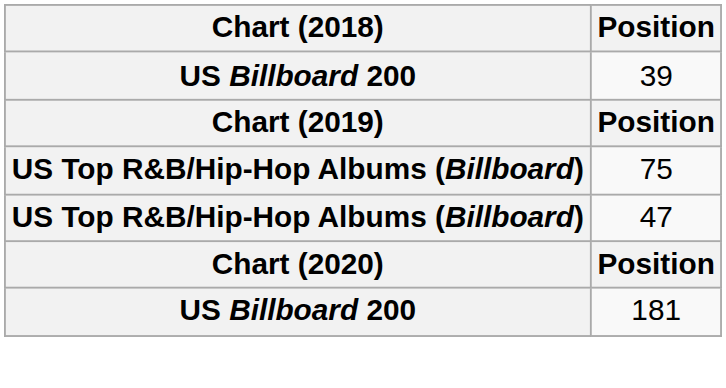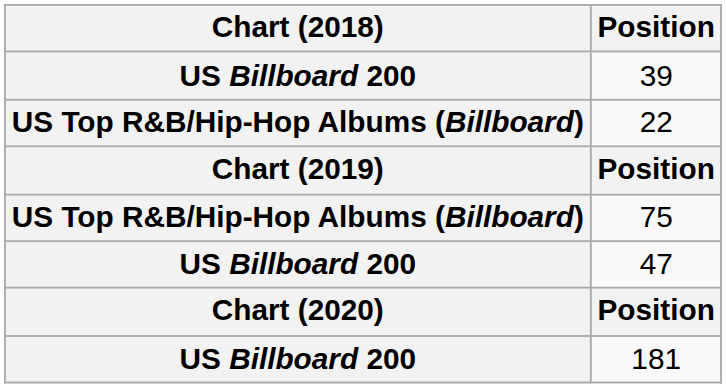+ row: US Top R&B/Hip-Hop Albums (Billboard) | 22
47 | Chart (2018): US Top R&B/Hip-Hop Albums (Billboard) -> US Billboard 200
